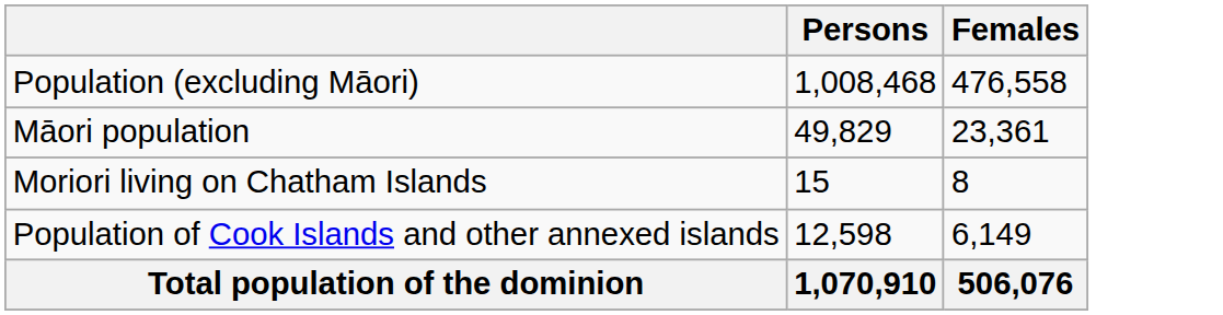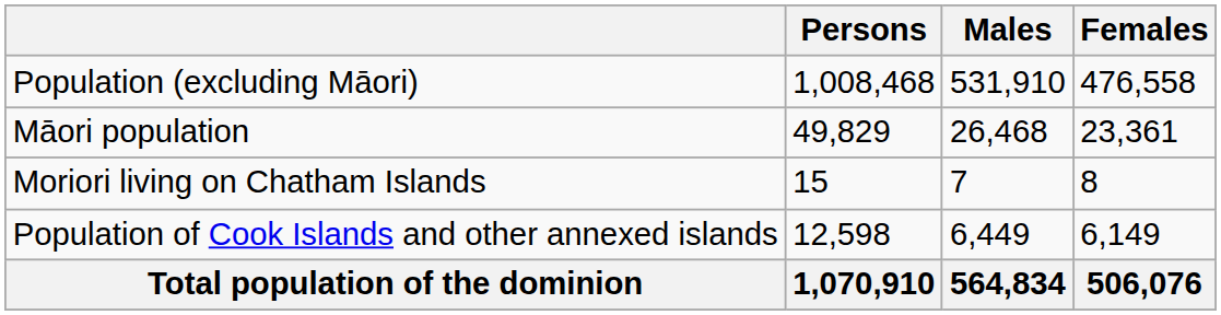+ column: Males | 531,910 | 26,468 | 7 | 6,449 | 564,834
